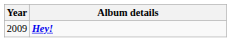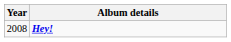Hey! | Year: 2009 -> 2008
